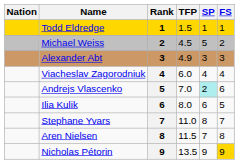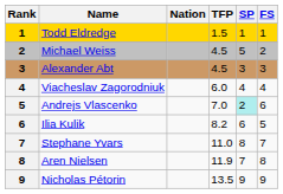columns swapped: Rank <-> Nation
Alexander Abt | TFP: 4.9 -> 4.5
Ilia Kulik | TFP: 8.0 -> 8.2
Aren Nielsen | TFP: 11.5 -> 11.9
Nicholas Pétorin | FS: gold background -> no background
